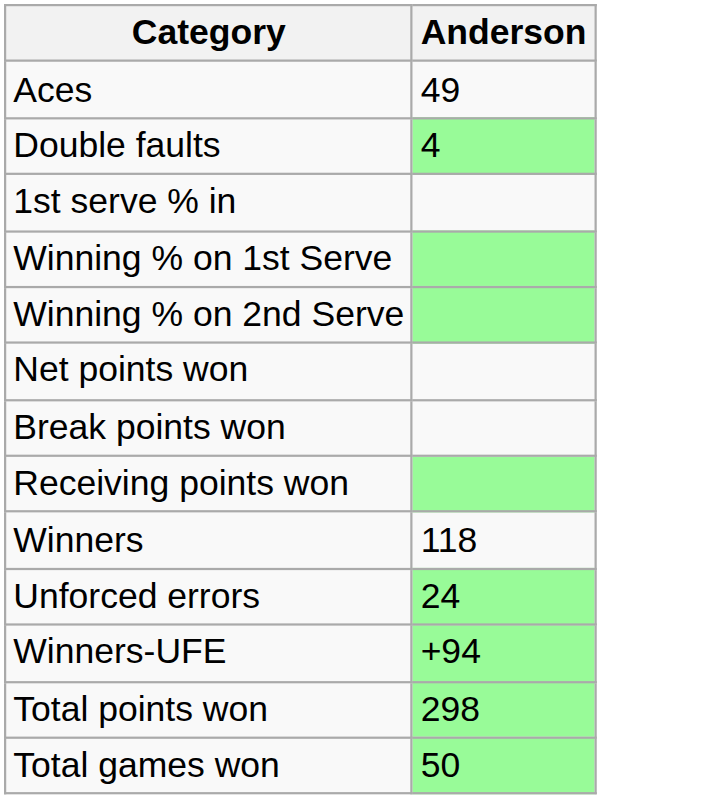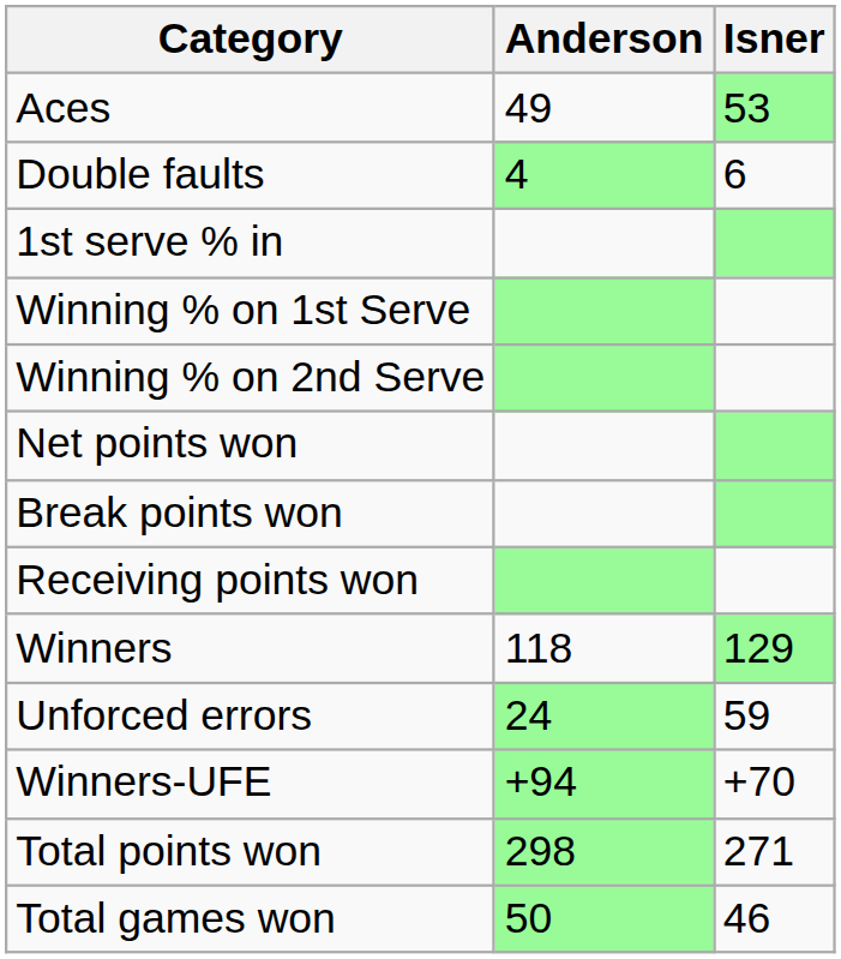+ column: Isner | 53 | 6 | 129 | 59 | +70 | 271 | 46
